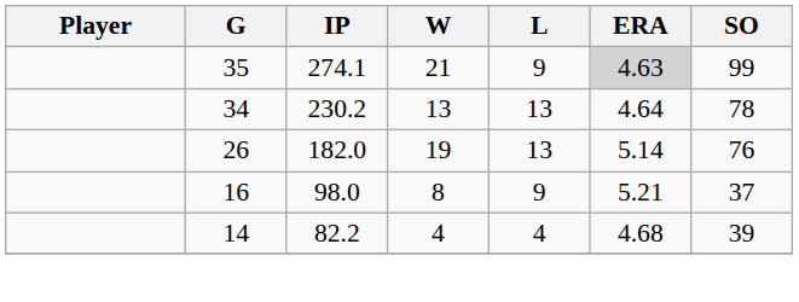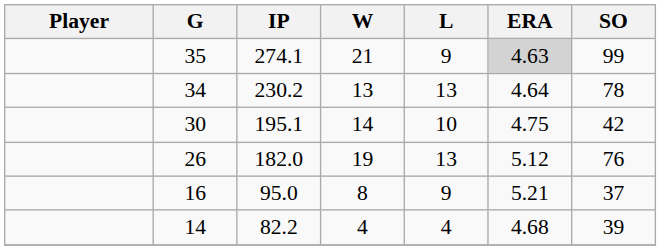+ row: 30 | 195.1 | 14 | 10 | 4.75 | 42
26 | ERA: 5.14 -> 5.12
16 | IP: 98.0 -> 95.0
